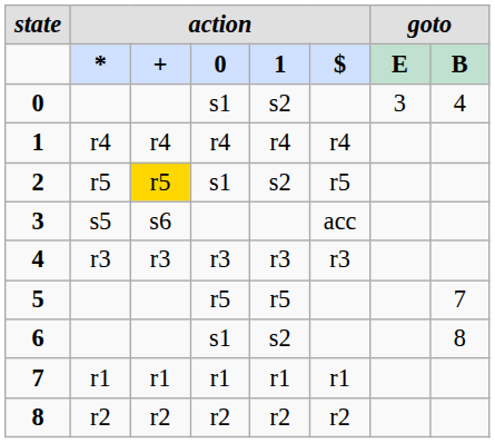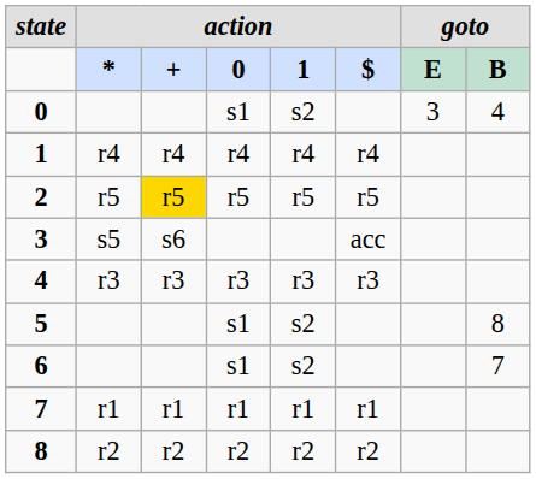2 | column 4: s1 -> r5
2 | column 5: s2 -> r5
5 | column 4: r5 -> s1
5 | column 5: r5 -> s2
5 | column 8: 7 -> 8
6 | column 8: 8 -> 7
